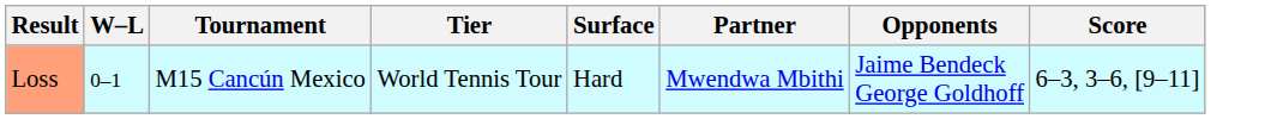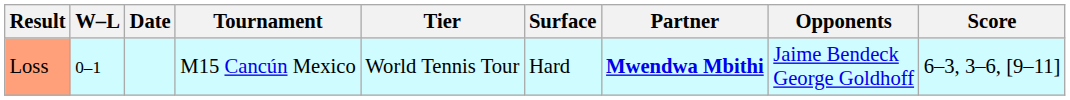+ column: Date
Loss | Partner: normal -> bold
